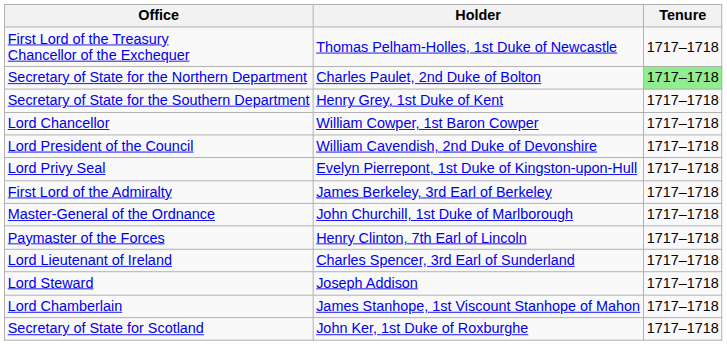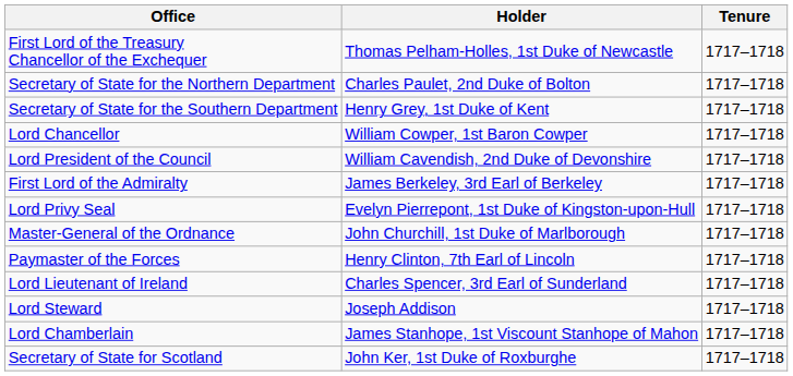Secretary of State for the Northern Department | Tenure: lightgreen background -> no background
rows swapped: Lord Privy Seal <-> First Lord of the Admiralty
